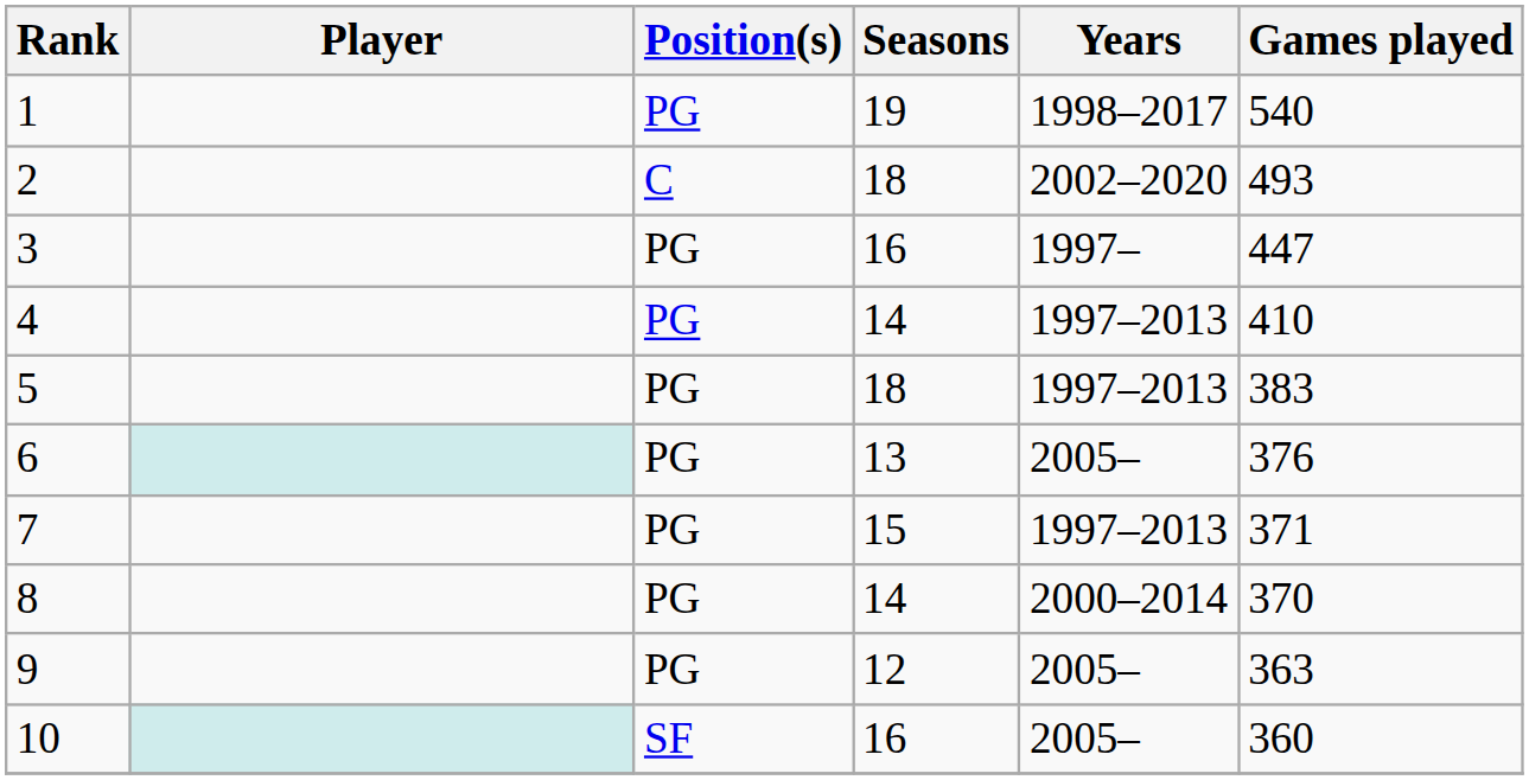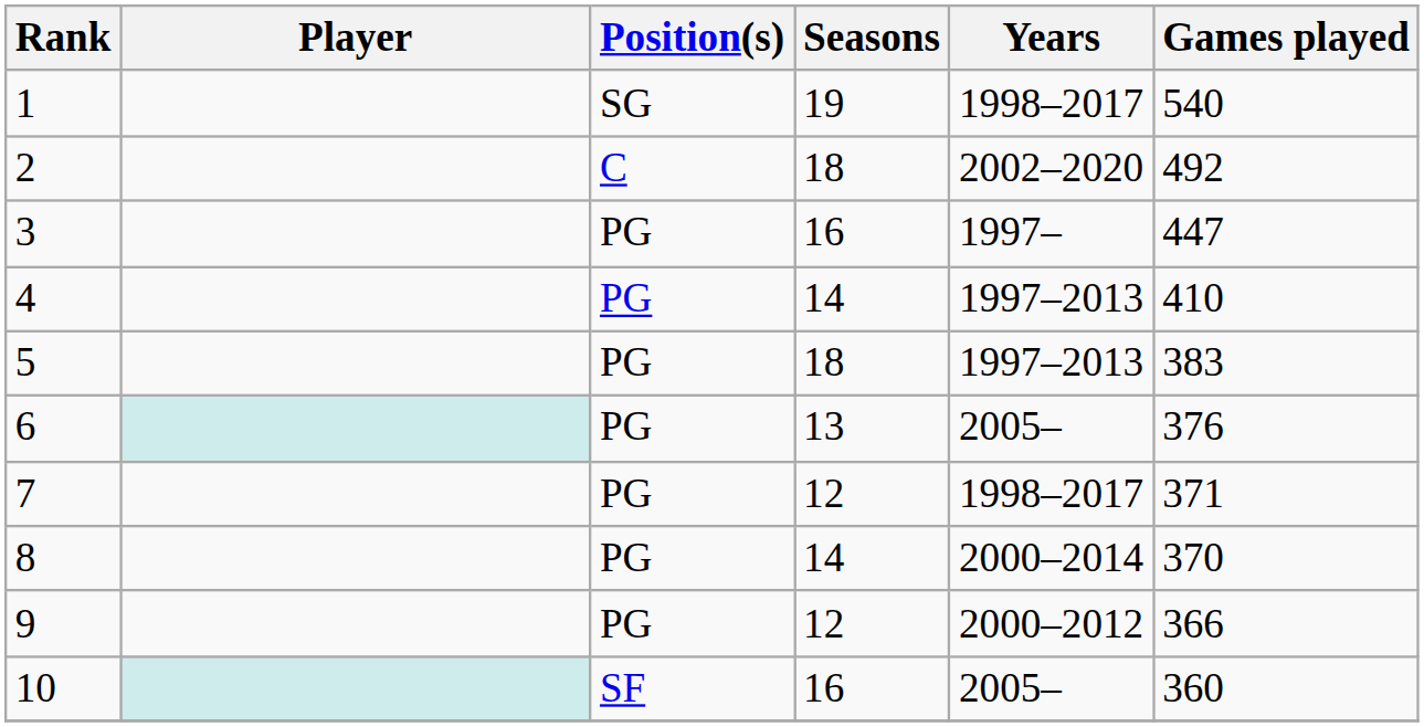1 | Position(s): PG -> SG
2 | Games played: 493 -> 492
7 | Seasons: 15 -> 12
7 | Years: 1997–2013 -> 1998–2017
9 | Years: 2005– -> 2000–2012
9 | Games played: 363 -> 366
